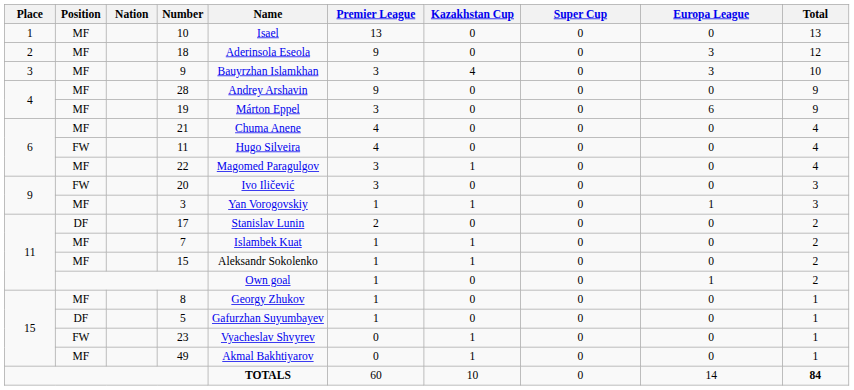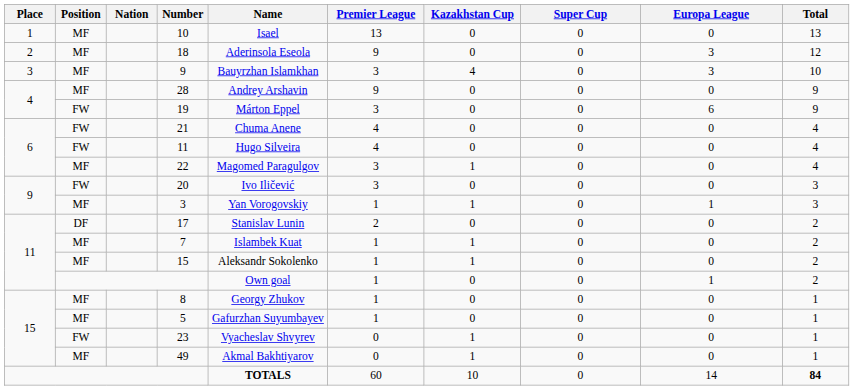19 | Position: MF -> FW
21 | Position: MF -> FW
5 | Position: DF -> MF
